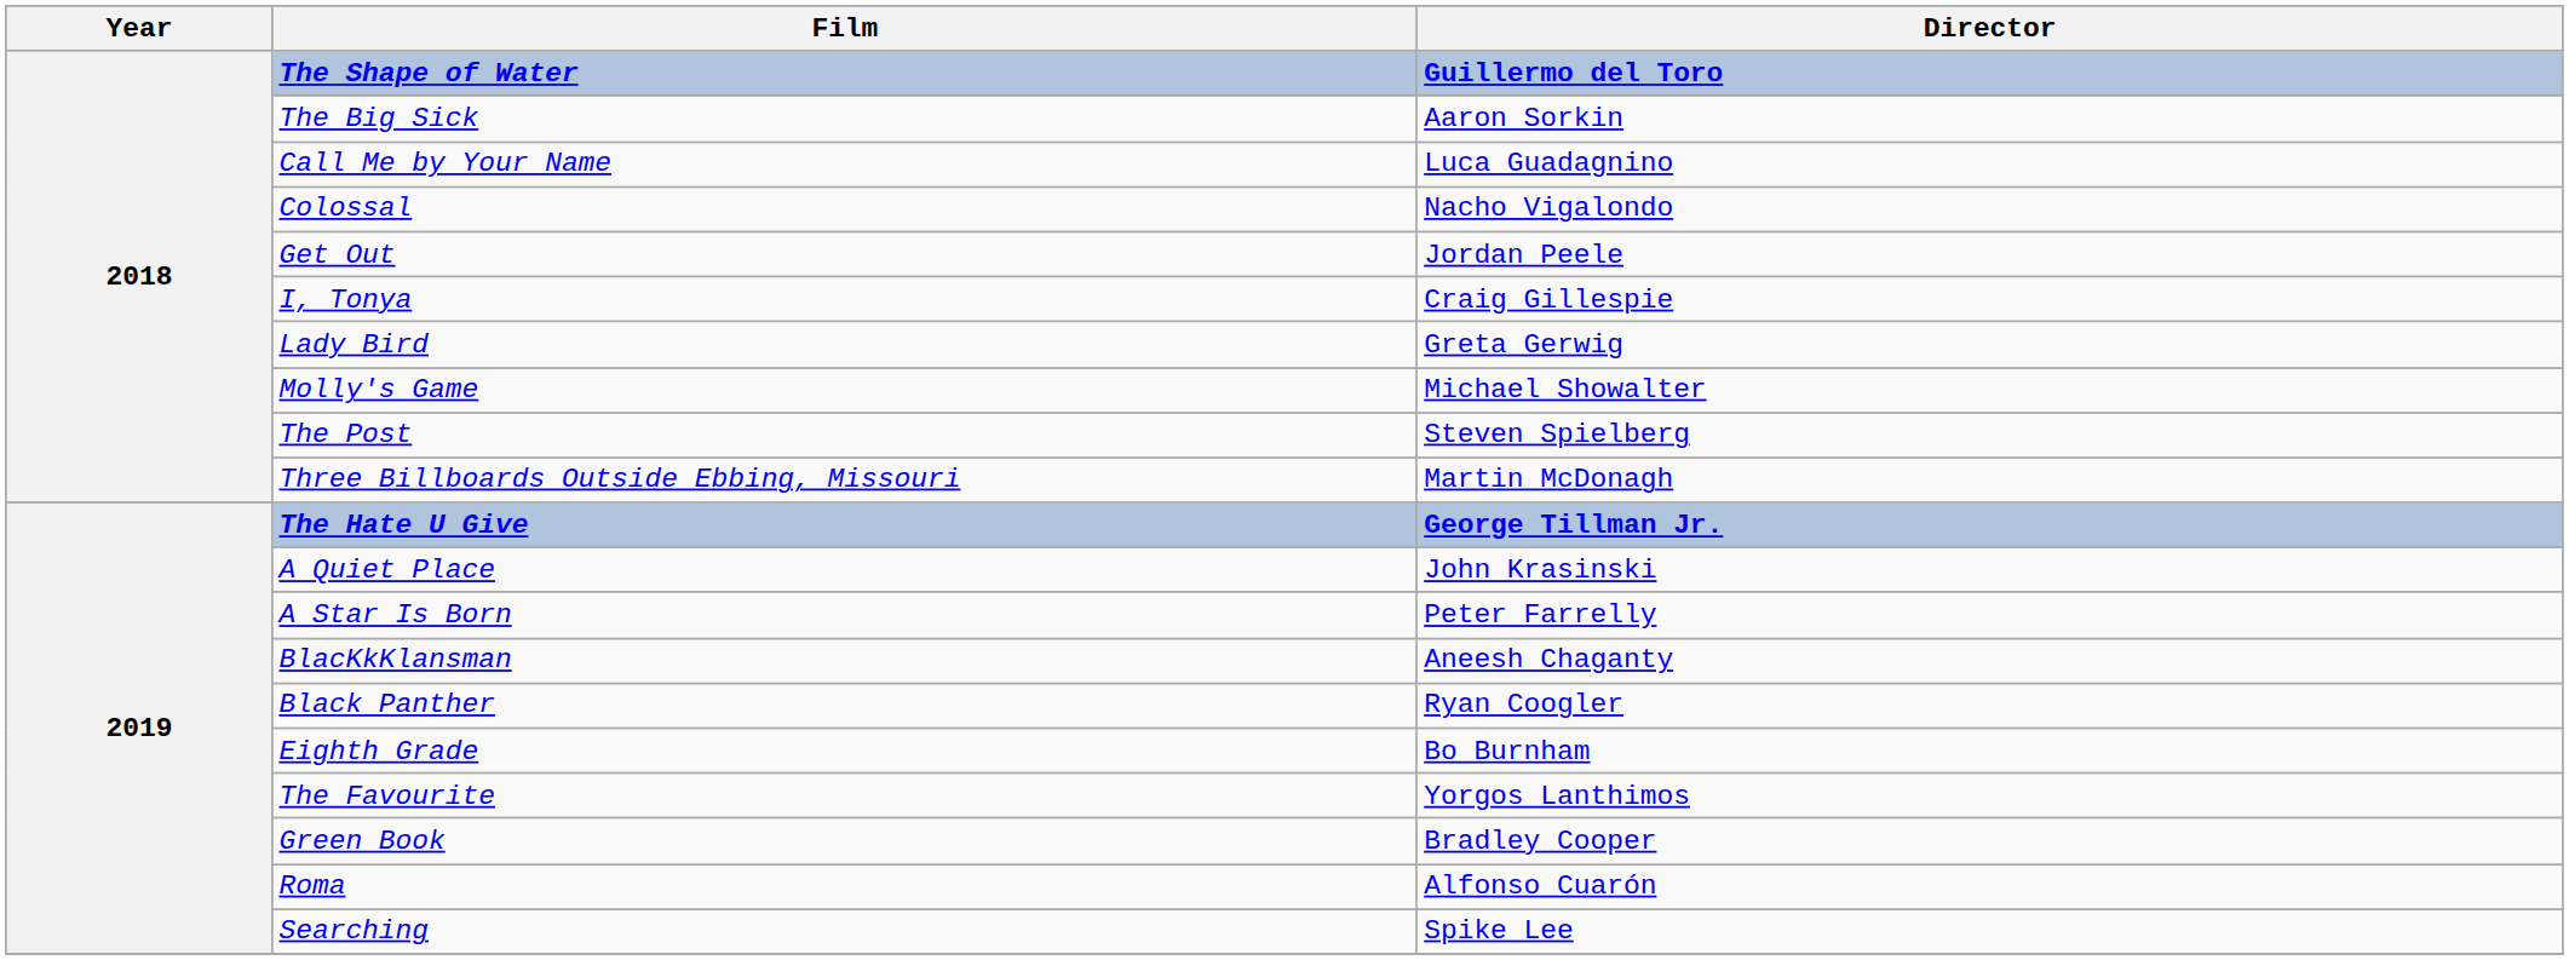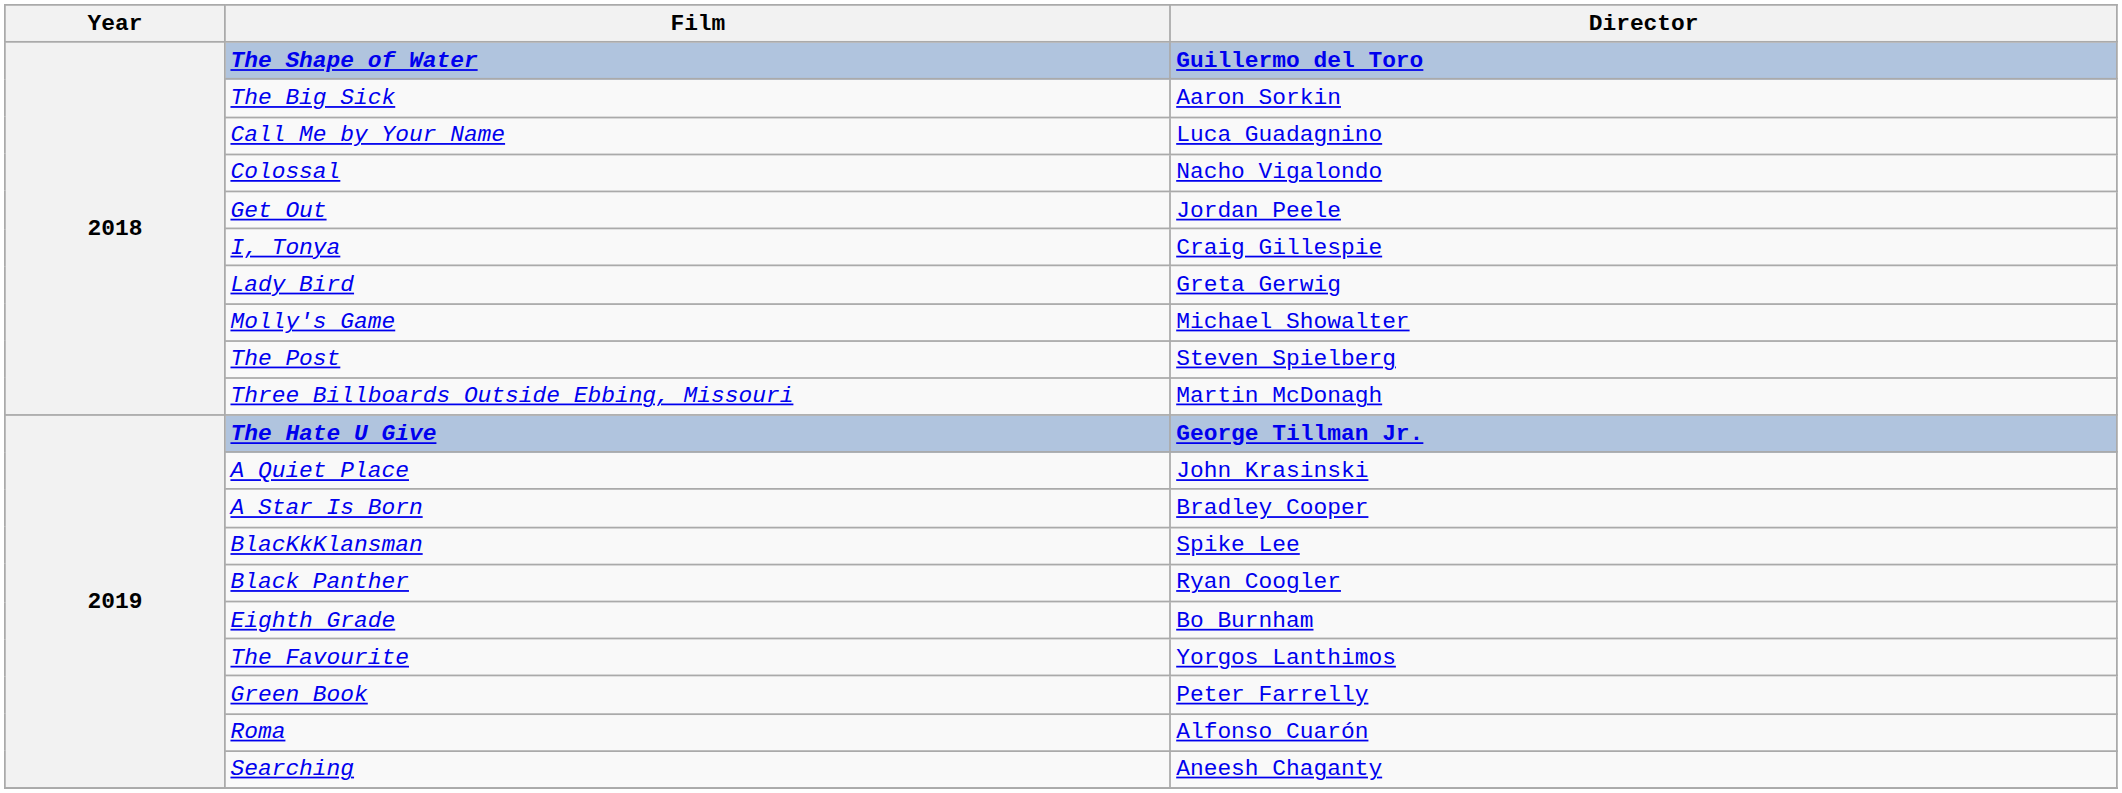A Star Is Born | Director / Guillermo del Toro: Peter Farrelly -> Bradley Cooper
BlacKkKlansman | Director / Guillermo del Toro: Aneesh Chaganty -> Spike Lee
Green Book | Director / Guillermo del Toro: Bradley Cooper -> Peter Farrelly
Searching | Director / Guillermo del Toro: Spike Lee -> Aneesh Chaganty
